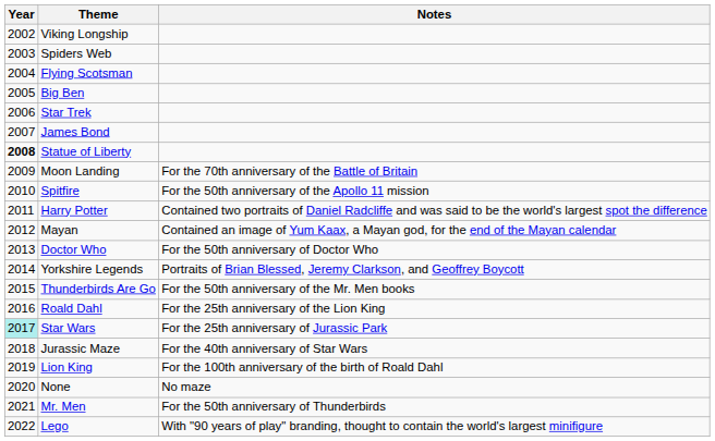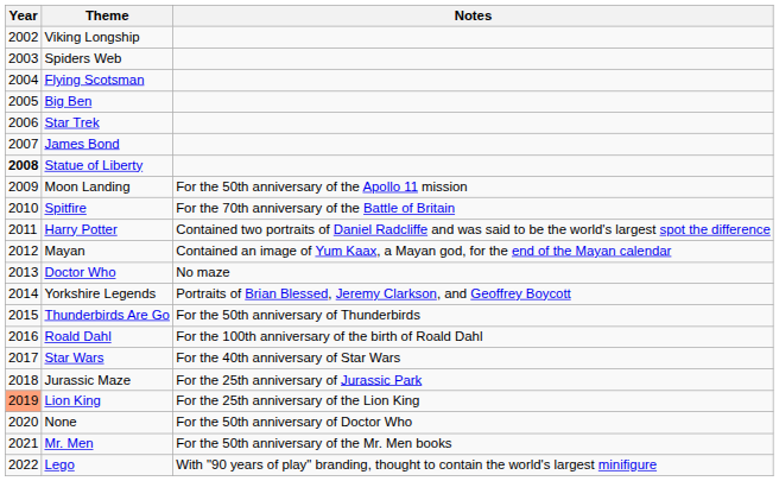Moon Landing | Notes: For the 70th anniversary of the Battle of Britain -> For the 50th anniversary of the Apollo 11 mission
Spitfire | Notes: For the 50th anniversary of the Apollo 11 mission -> For the 70th anniversary of the Battle of Britain
Doctor Who | Notes: For the 50th anniversary of Doctor Who -> No maze
Thunderbirds Are Go | Notes: For the 50th anniversary of the Mr. Men books -> For the 50th anniversary of Thunderbirds
Roald Dahl | Notes: For the 25th anniversary of the Lion King -> For the 100th anniversary of the birth of Roald Dahl
Star Wars | Year: paleturquoise background -> no background
Star Wars | Notes: For the 25th anniversary of Jurassic Park -> For the 40th anniversary of Star Wars
Jurassic Maze | Notes: For the 40th anniversary of Star Wars -> For the 25th anniversary of Jurassic Park
Lion King | Year: no background -> lightsalmon background
Lion King | Notes: For the 100th anniversary of the birth of Roald Dahl -> For the 25th anniversary of the Lion King
None | Notes: No maze -> For the 50th anniversary of Doctor Who
Mr. Men | Notes: For the 50th anniversary of Thunderbirds -> For the 50th anniversary of the Mr. Men books
